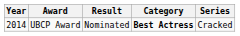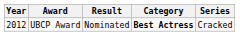UBCP Award | Year: 2014 -> 2012
